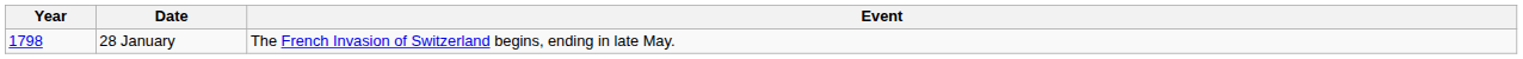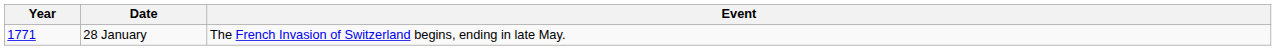28 January | Year: 1798 -> 1771
